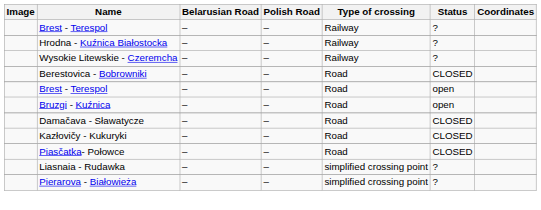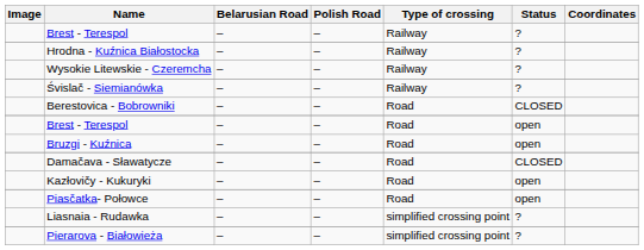+ row: Śvislač - Siemianówka | – | – | Railway | ?
Kazłovičy - Kukuryki | Status: CLOSED -> open
Piasčatka- Połowce | Status: CLOSED -> open
